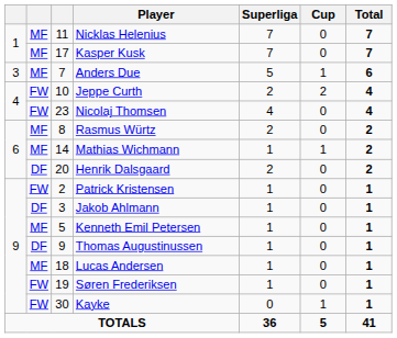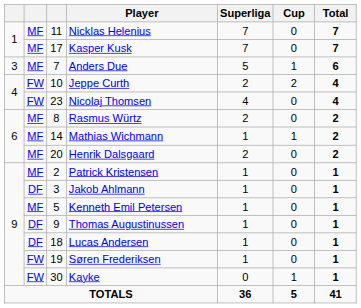Henrik Dalsgaard | column 2: DF -> MF
Patrick Kristensen | column 2: FW -> MF
Lucas Andersen | column 2: MF -> DF
